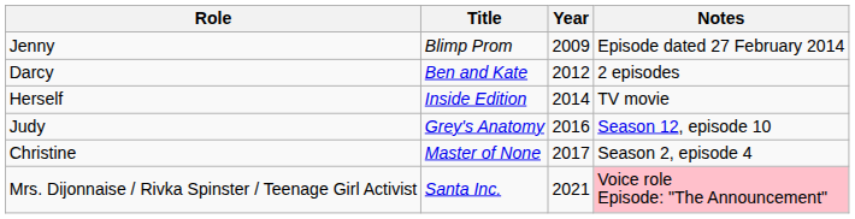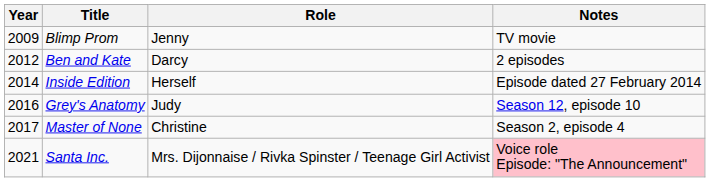columns swapped: Year <-> Role
Blimp Prom | Notes: Episode dated 27 February 2014 -> TV movie
Inside Edition | Notes: TV movie -> Episode dated 27 February 2014
